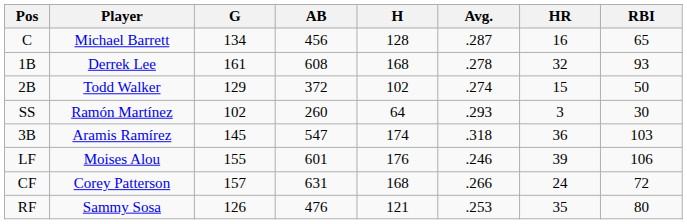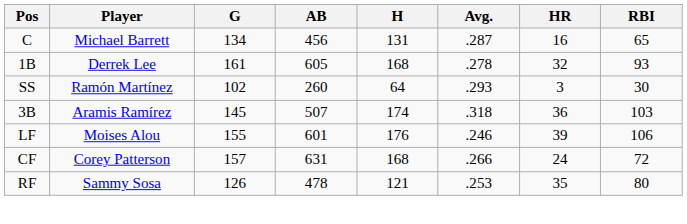C | H: 128 -> 131
1B | AB: 608 -> 605
- row: 2B | Todd Walker | 129 | 372 | 102 | .274 | 15 | 50
3B | AB: 547 -> 507
RF | AB: 476 -> 478
